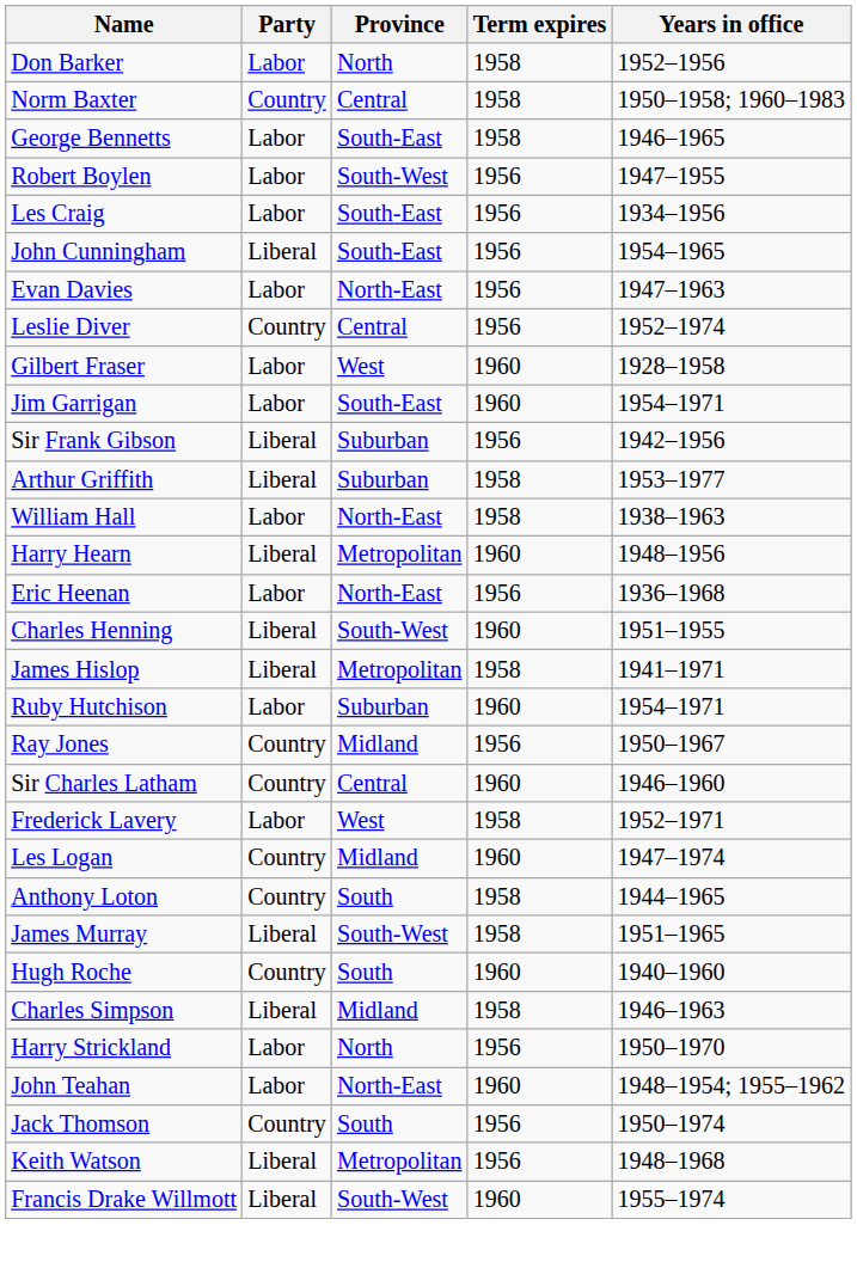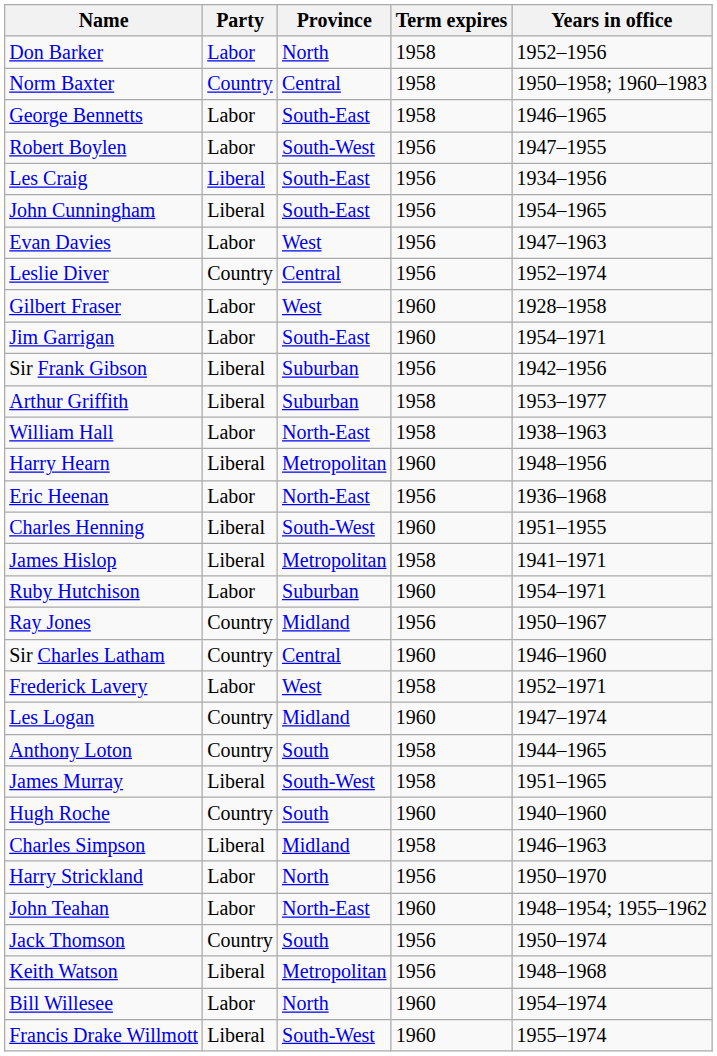Les Craig | Party: Labor -> Liberal
Evan Davies | Province: North-East -> West
+ row: Bill Willesee | Labor | North | 1960 | 1954–1974
